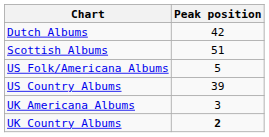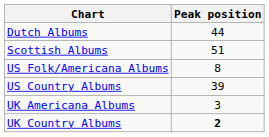Dutch Albums | Peak position: 42 -> 44
US Folk/Americana Albums | Peak position: 5 -> 8
